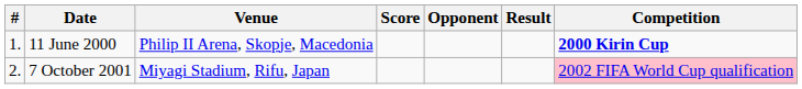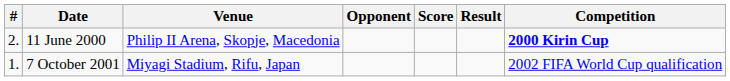columns swapped: Opponent <-> Score
11 June 2000 | #: 1. -> 2.
7 October 2001 | #: 2. -> 1.
7 October 2001 | Competition: pink background -> no background
